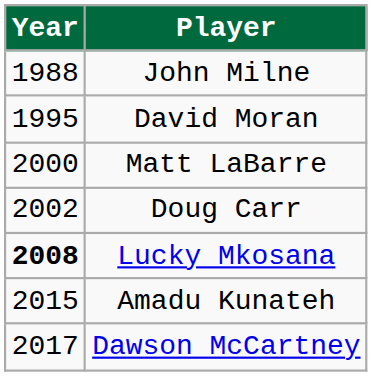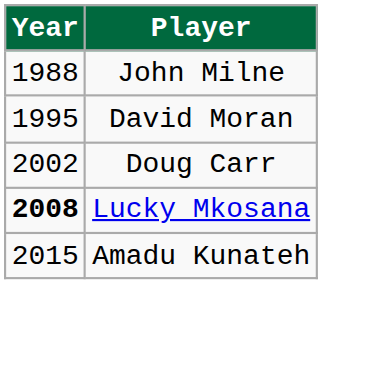- row: 2000 | Matt LaBarre
- row: 2017 | Dawson McCartney
